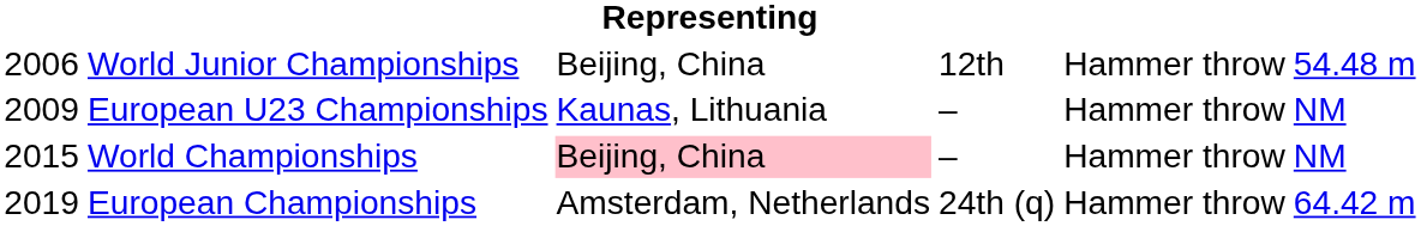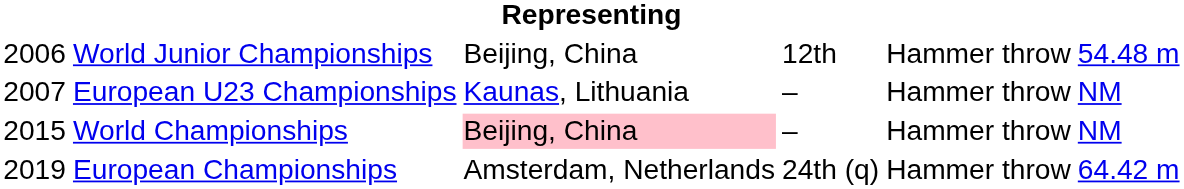European U23 Championships | column 1: 2009 -> 2007
